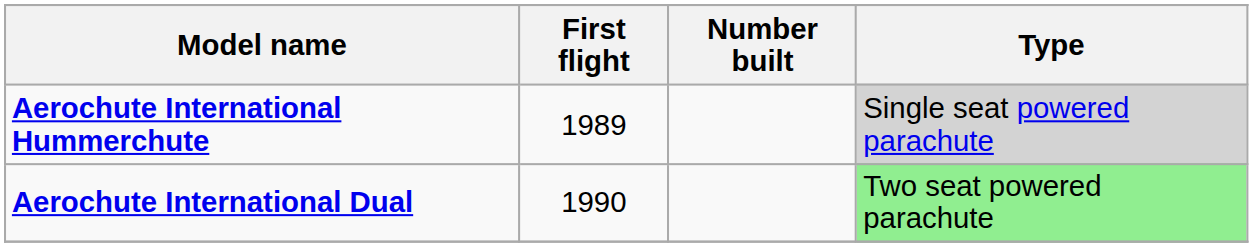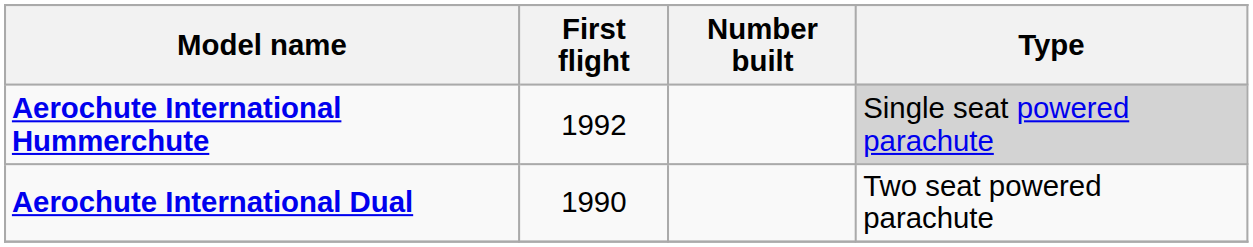Aerochute International Hummerchute | First flight: 1989 -> 1992
Aerochute International Dual | Type: lightgreen background -> no background
